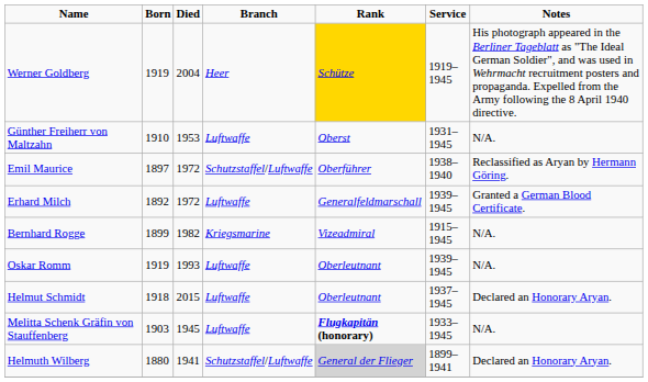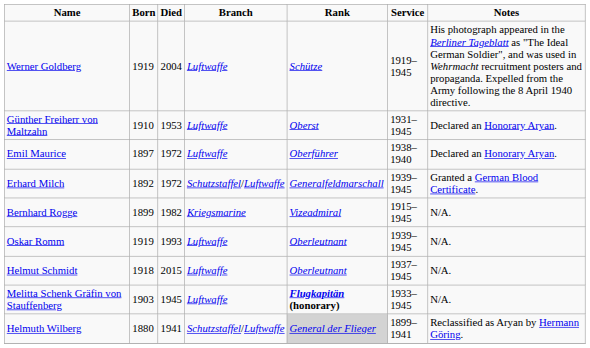Werner Goldberg | Branch: Heer -> Luftwaffe
Werner Goldberg | Rank: gold background -> no background
Günther Freiherr von Maltzahn | Notes: N/A. -> Declared an Honorary Aryan.
Emil Maurice | Branch: Schutzstaffel/Luftwaffe -> Luftwaffe
Emil Maurice | Notes: Reclassified as Aryan by Hermann Göring. -> Declared an Honorary Aryan.
Erhard Milch | Branch: Luftwaffe -> Schutzstaffel/Luftwaffe
Helmut Schmidt | Notes: Declared an Honorary Aryan. -> N/A.
Helmuth Wilberg | Notes: Declared an Honorary Aryan. -> Reclassified as Aryan by Hermann Göring.
